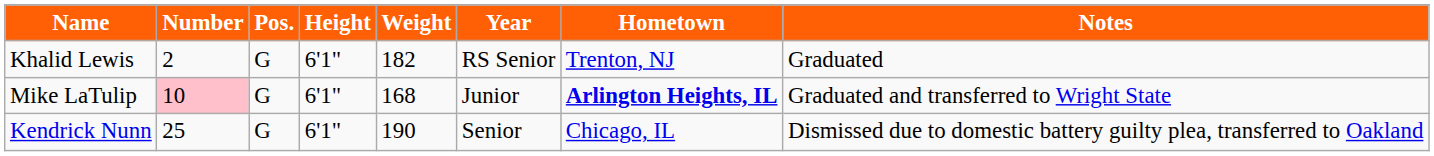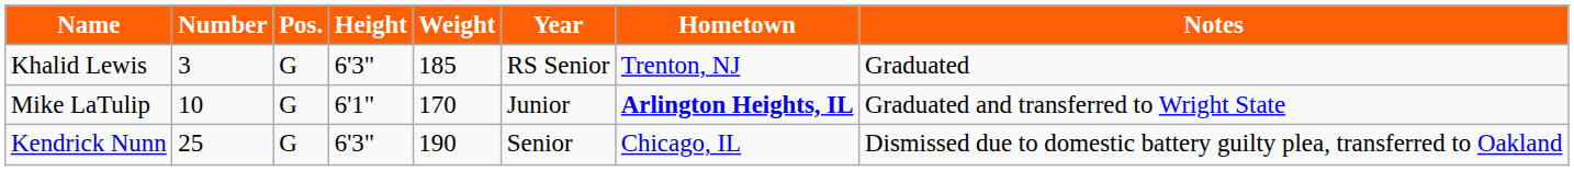Khalid Lewis | Number: 2 -> 3
Khalid Lewis | Height: 6'1" -> 6'3"
Khalid Lewis | Weight: 182 -> 185
Mike LaTulip | Number: pink background -> no background
Mike LaTulip | Weight: 168 -> 170
Kendrick Nunn | Height: 6'1" -> 6'3"
